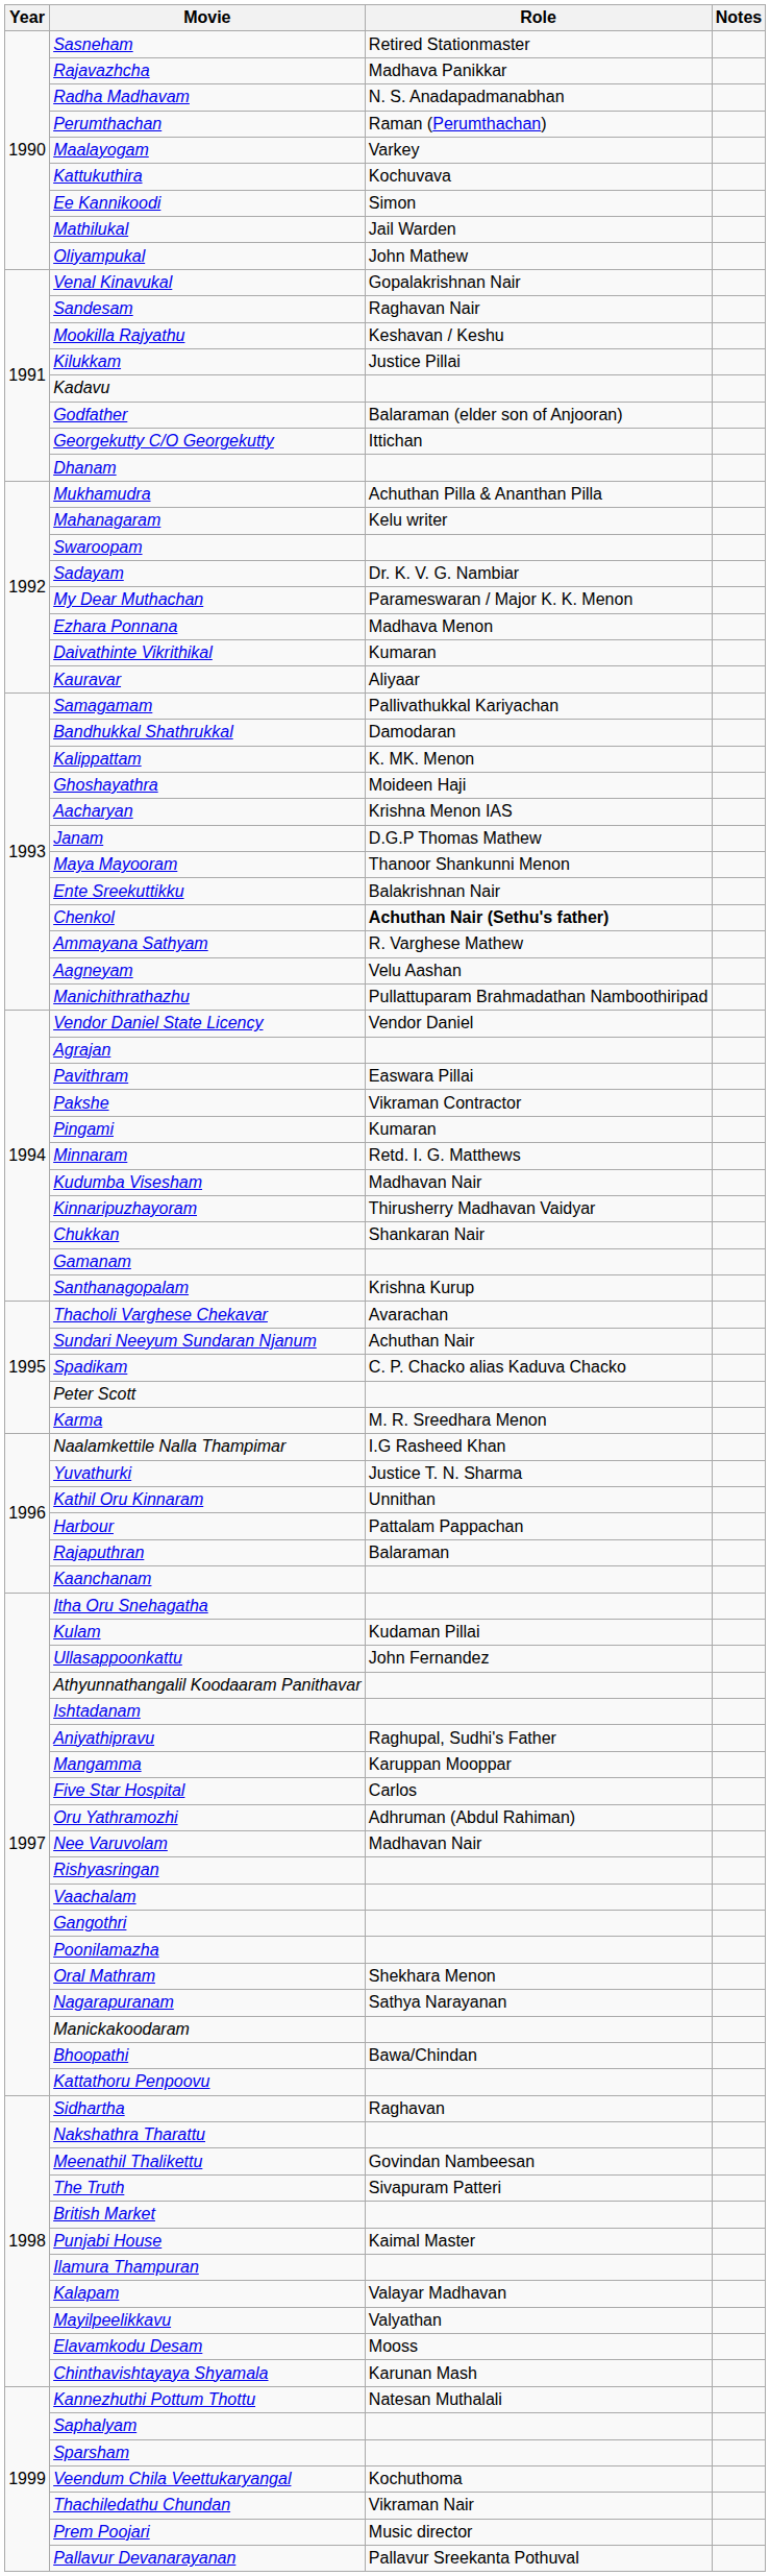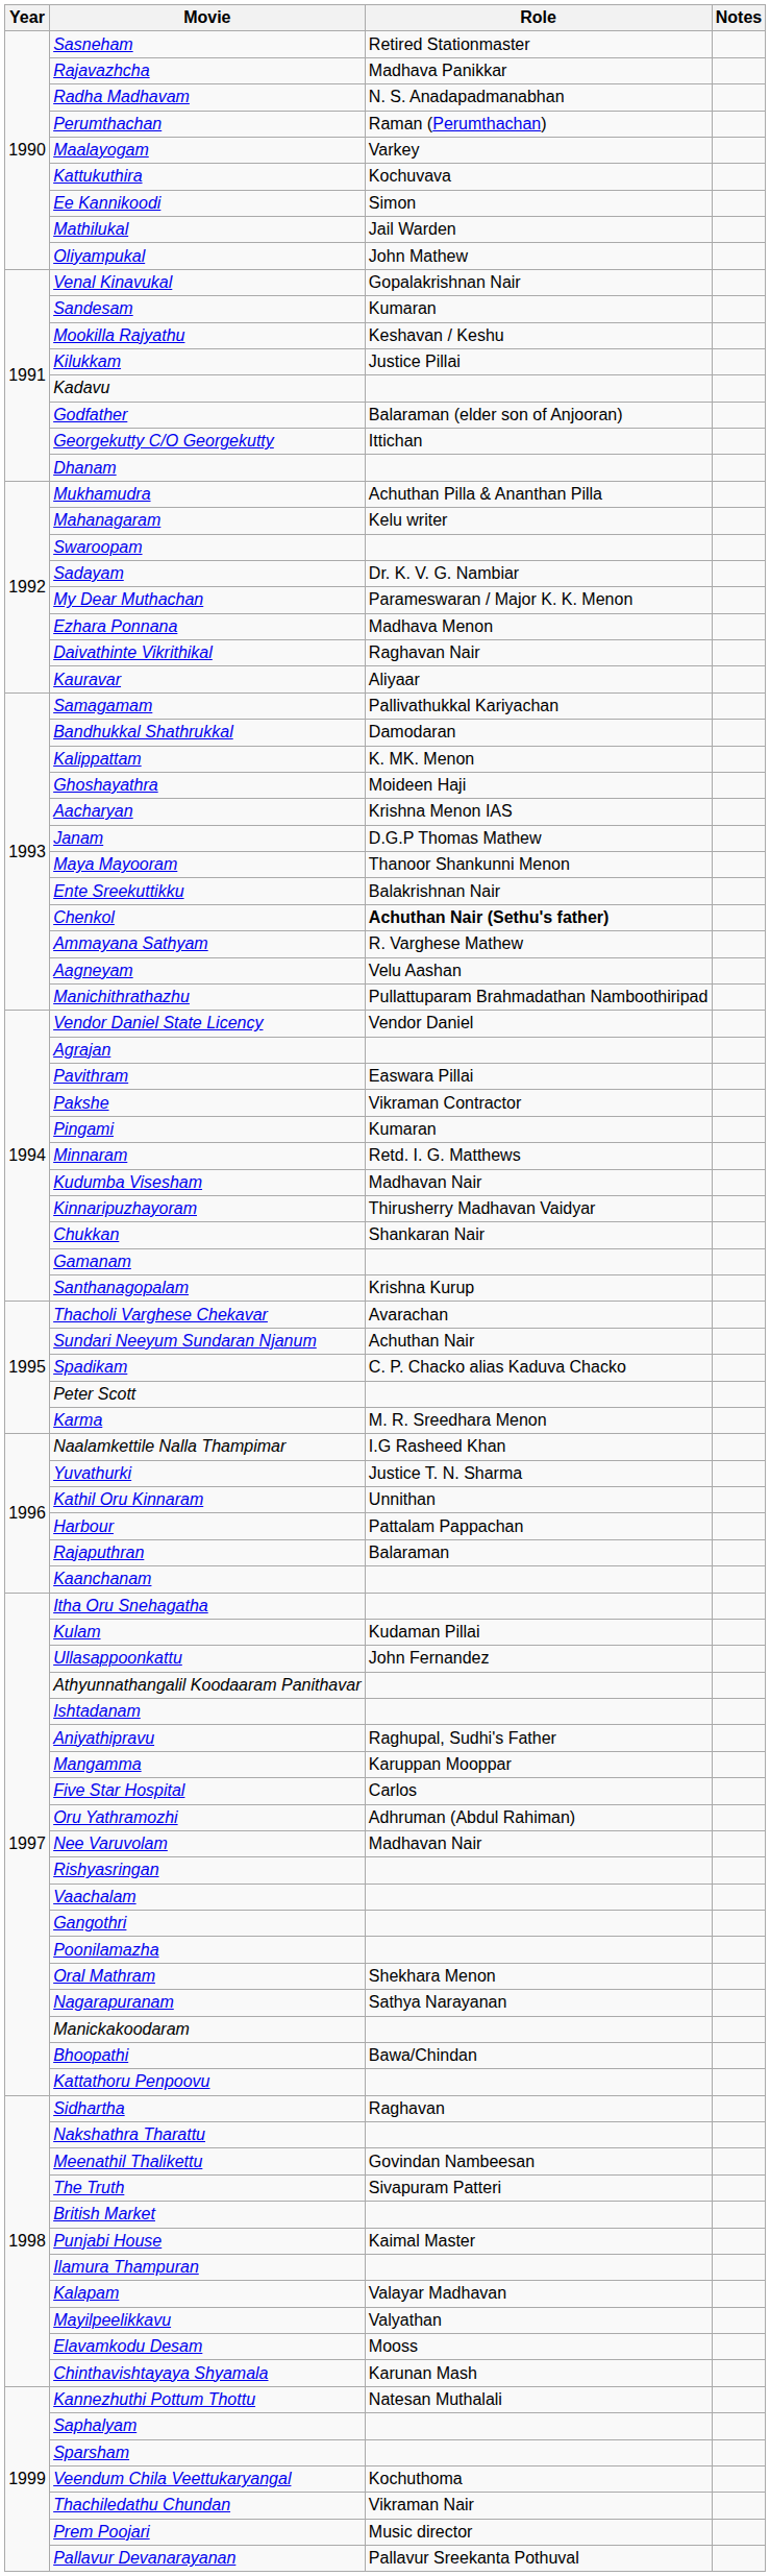Sandesam | Role: Raghavan Nair -> Kumaran
Daivathinte Vikrithikal | Role: Kumaran -> Raghavan Nair
